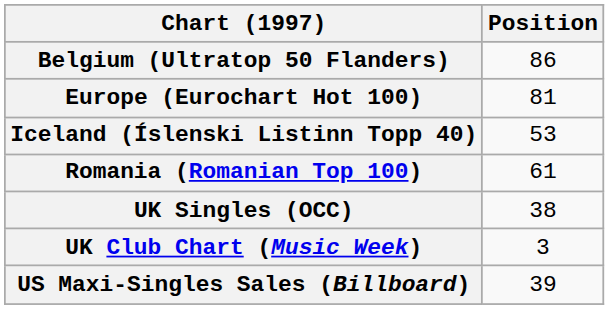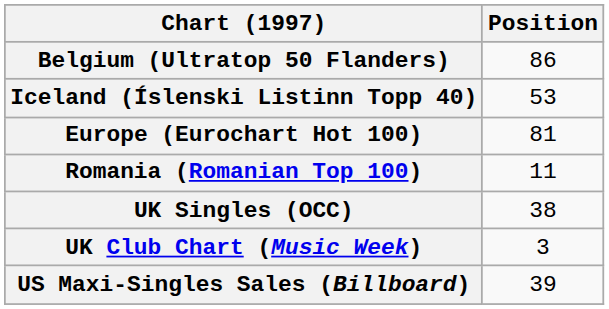rows swapped: Europe (Eurochart Hot 100) <-> Iceland (Íslenski Listinn Topp 40)
Romania (Romanian Top 100) | Position: 61 -> 11
